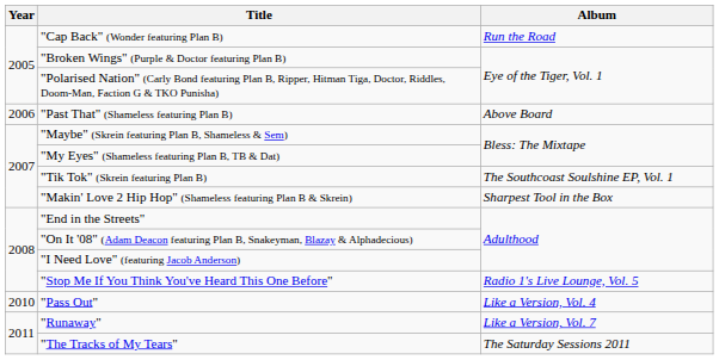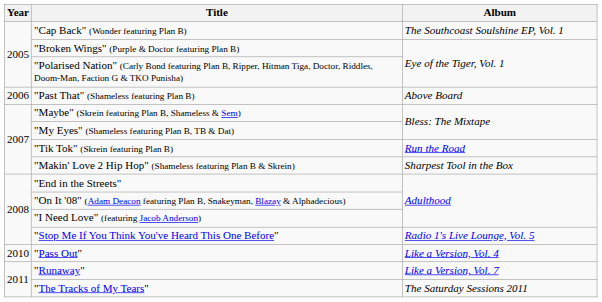"Cap Back" (Wonder featuring Plan B) | Album: Run the Road -> The Southcoast Soulshine EP, Vol. 1
"Tik Tok" (Skrein featuring Plan B) | Album: The Southcoast Soulshine EP, Vol. 1 -> Run the Road
